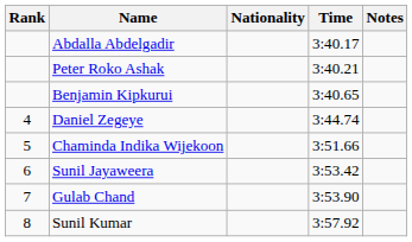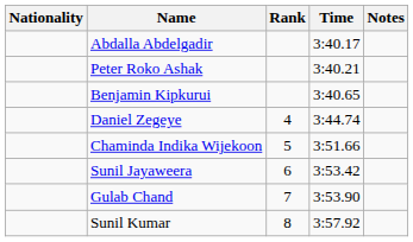columns swapped: Rank <-> Nationality
